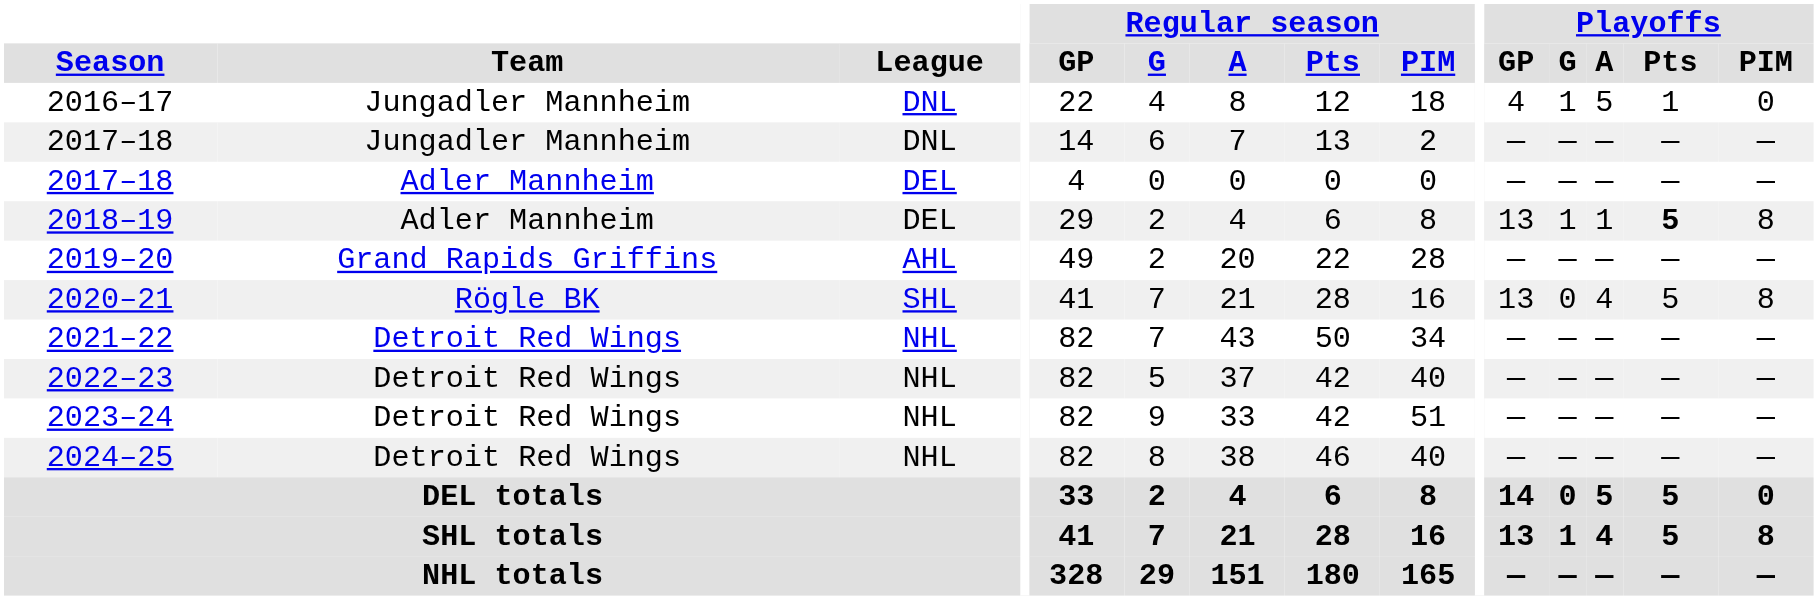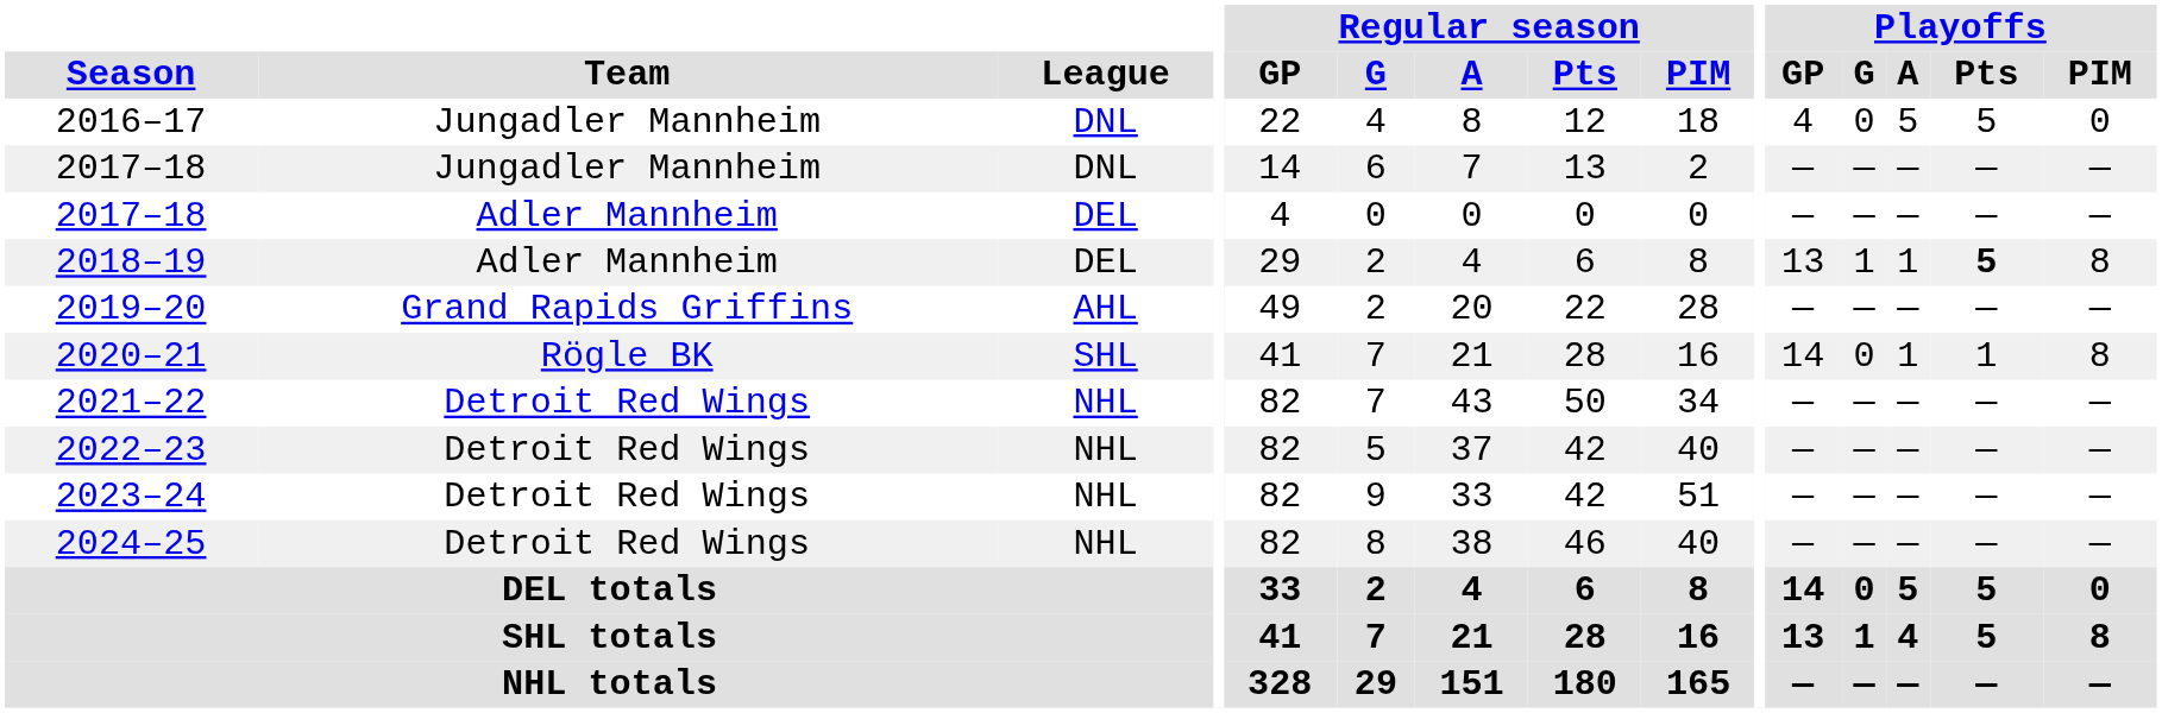2016–17 | Playoffs / G: 1 -> 0
2016–17 | Playoffs / Pts: 1 -> 5
2020–21 | Playoffs / GP: 13 -> 14
2020–21 | Playoffs / A: 4 -> 1
2020–21 | Playoffs / Pts: 5 -> 1
